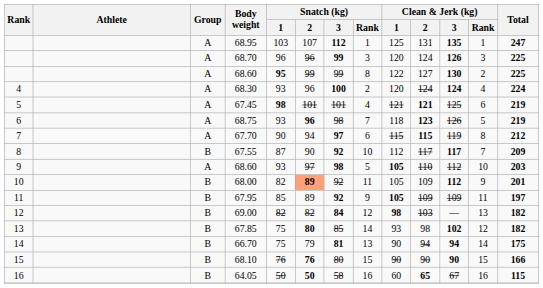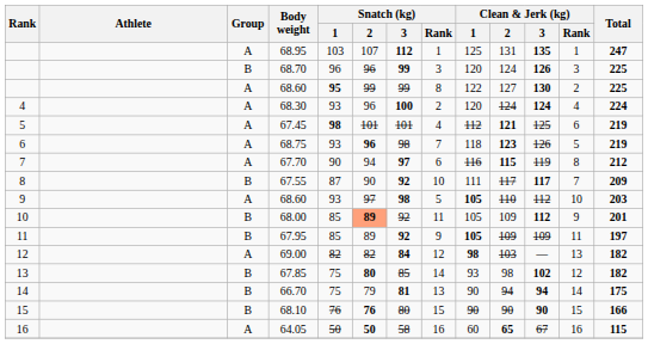68.70 | Group: A -> B
67.45 | Clean & Jerk (kg) / 1: 121 -> 112
67.70 | Clean & Jerk (kg) / 1: 115 -> 116
67.55 | Clean & Jerk (kg) / 1: 112 -> 111
68.00 | Snatch (kg) / 1: 82 -> 85
69.00 | Group: B -> A
64.05 | Group: B -> A
